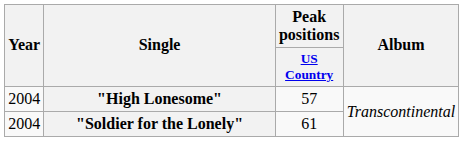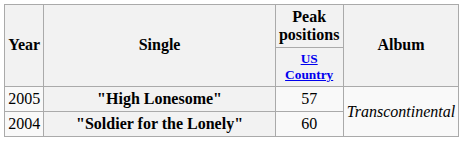"High Lonesome" | Year: 2004 -> 2005
"Soldier for the Lonely" | Peak positions / US Country: 61 -> 60
